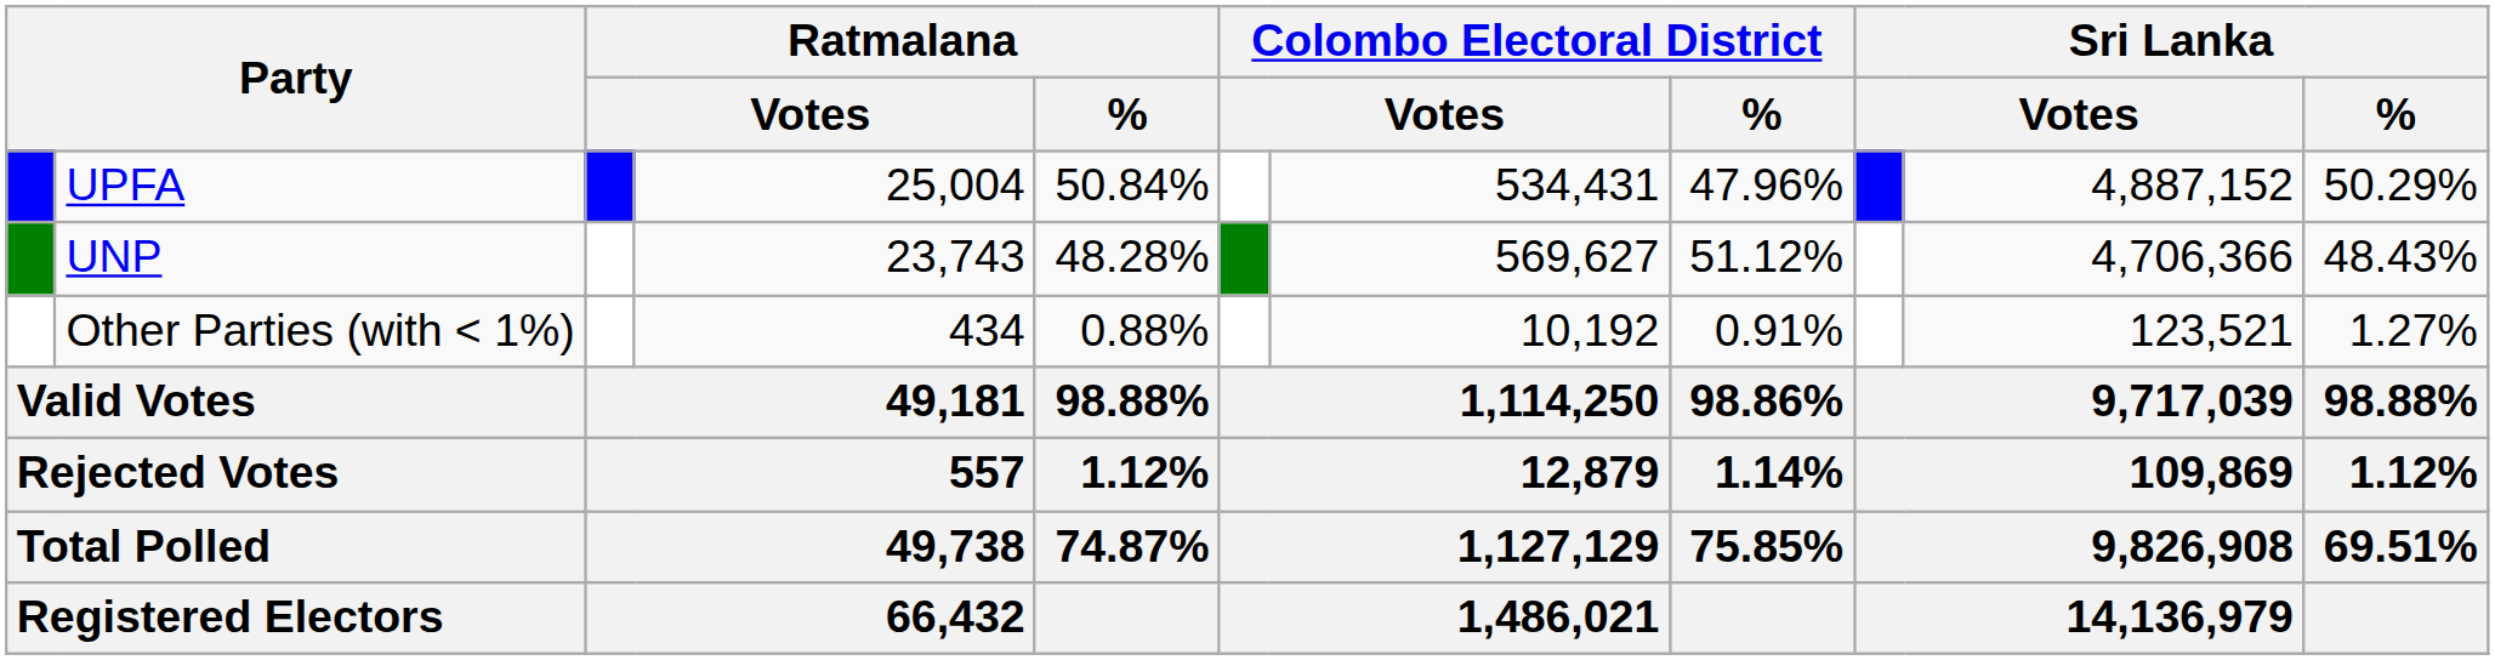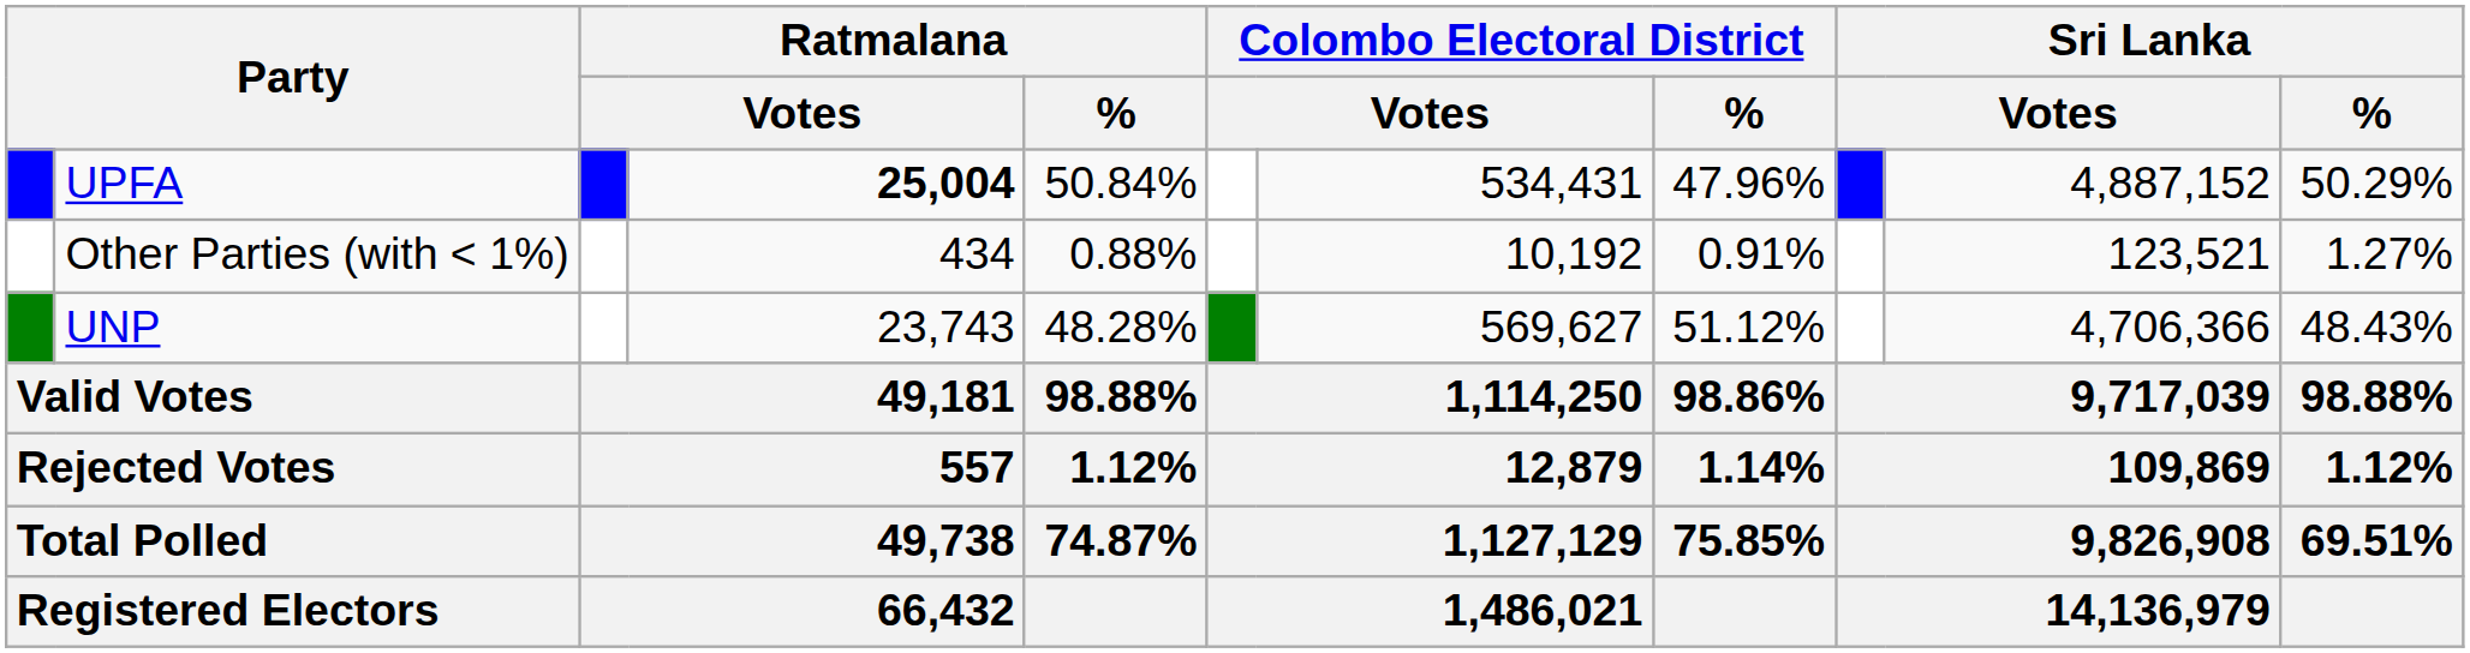UPFA | column 4: normal -> bold
rows swapped: UNP <-> Other Parties (with < 1%)
